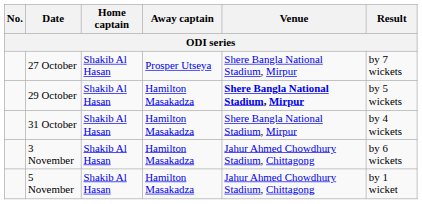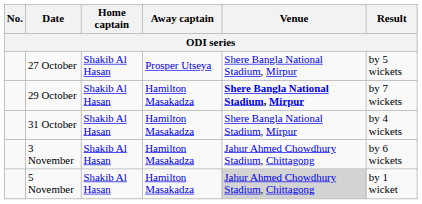27 October | Result: by 7 wickets -> by 5 wickets
29 October | Result: by 5 wickets -> by 7 wickets
5 November | Venue: no background -> lightgrey background
